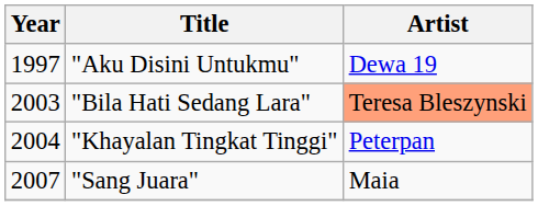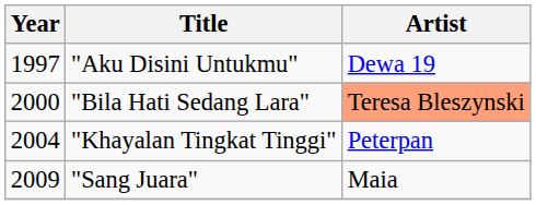"Bila Hati Sedang Lara" | Year: 2003 -> 2000
"Sang Juara" | Year: 2007 -> 2009
